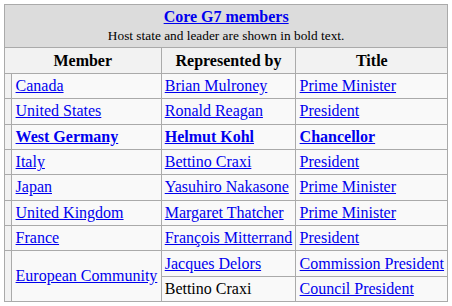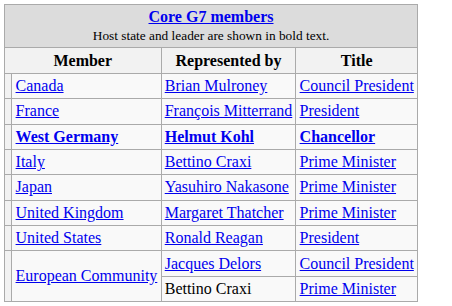Canada | column 4: Prime Minister -> Council President
rows swapped: France <-> United States
Italy | column 4: President -> Prime Minister
European Community / Jacques Delors | column 4: Commission President -> Council President
European Community / Bettino Craxi | column 4: Council President -> Prime Minister
